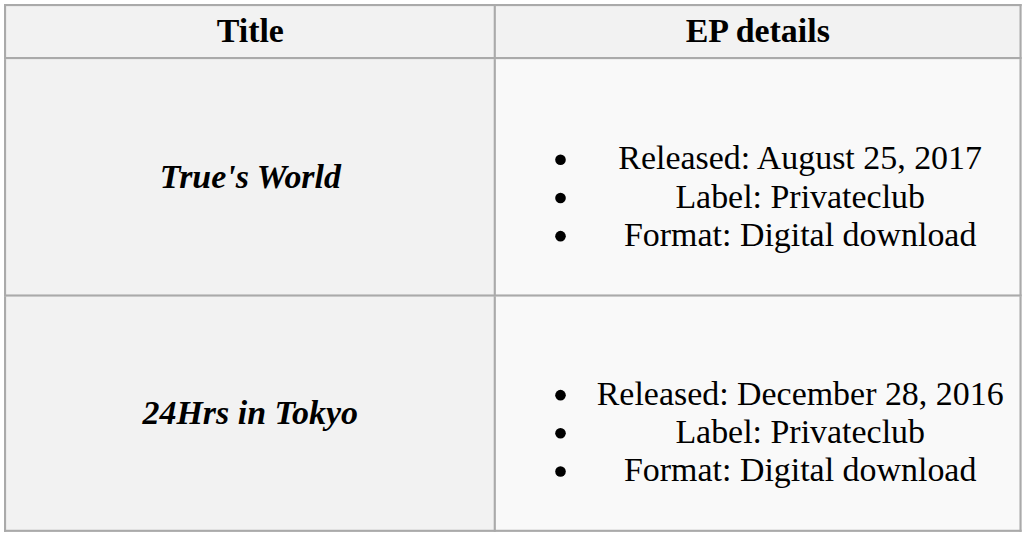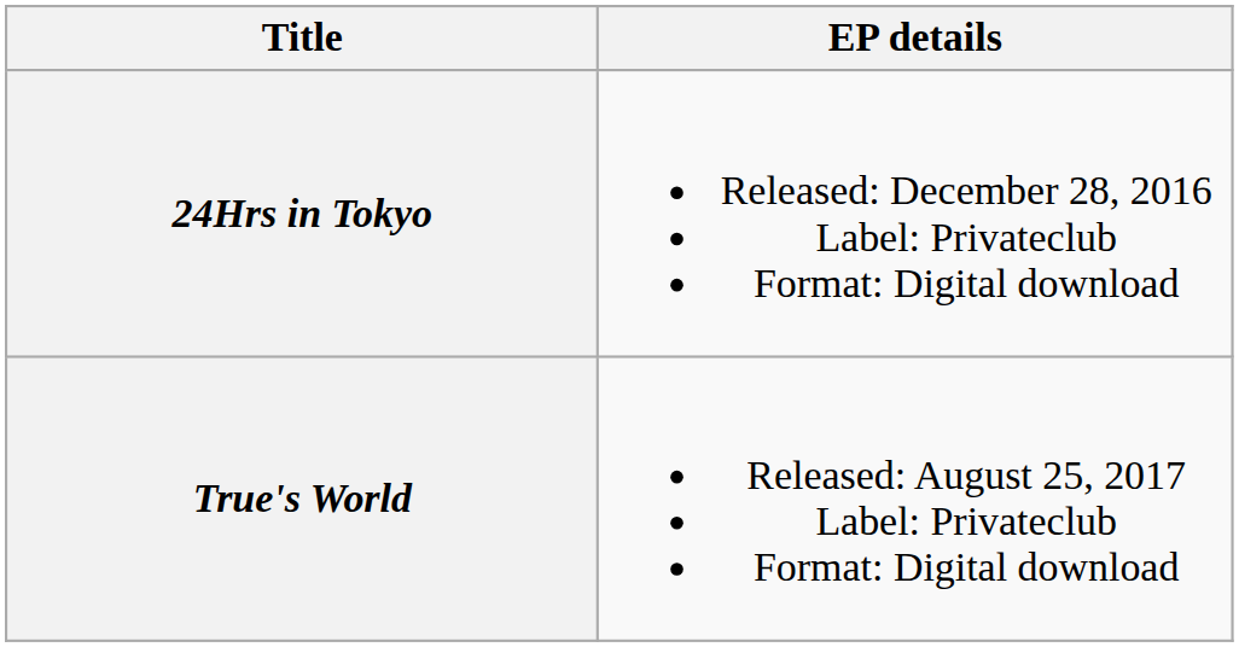rows swapped: 24Hrs in Tokyo <-> True's World
